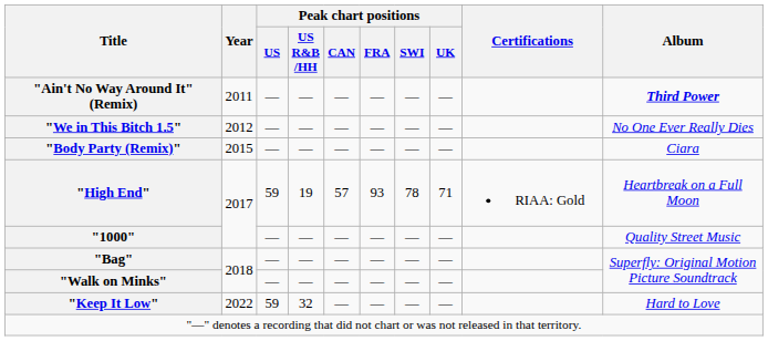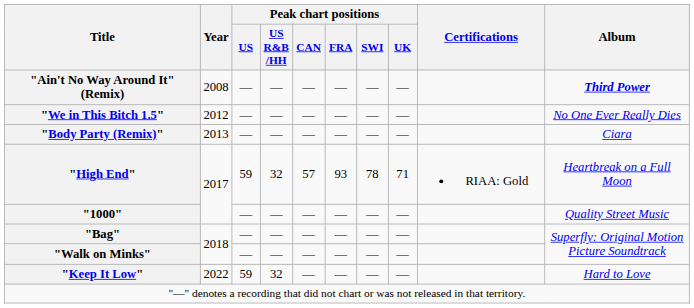"Ain't No Way Around It" (Remix) | Year: 2011 -> 2008
"Body Party (Remix)" | Year: 2015 -> 2013
"High End" | Peak chart positions / US R&B /HH: 19 -> 32
